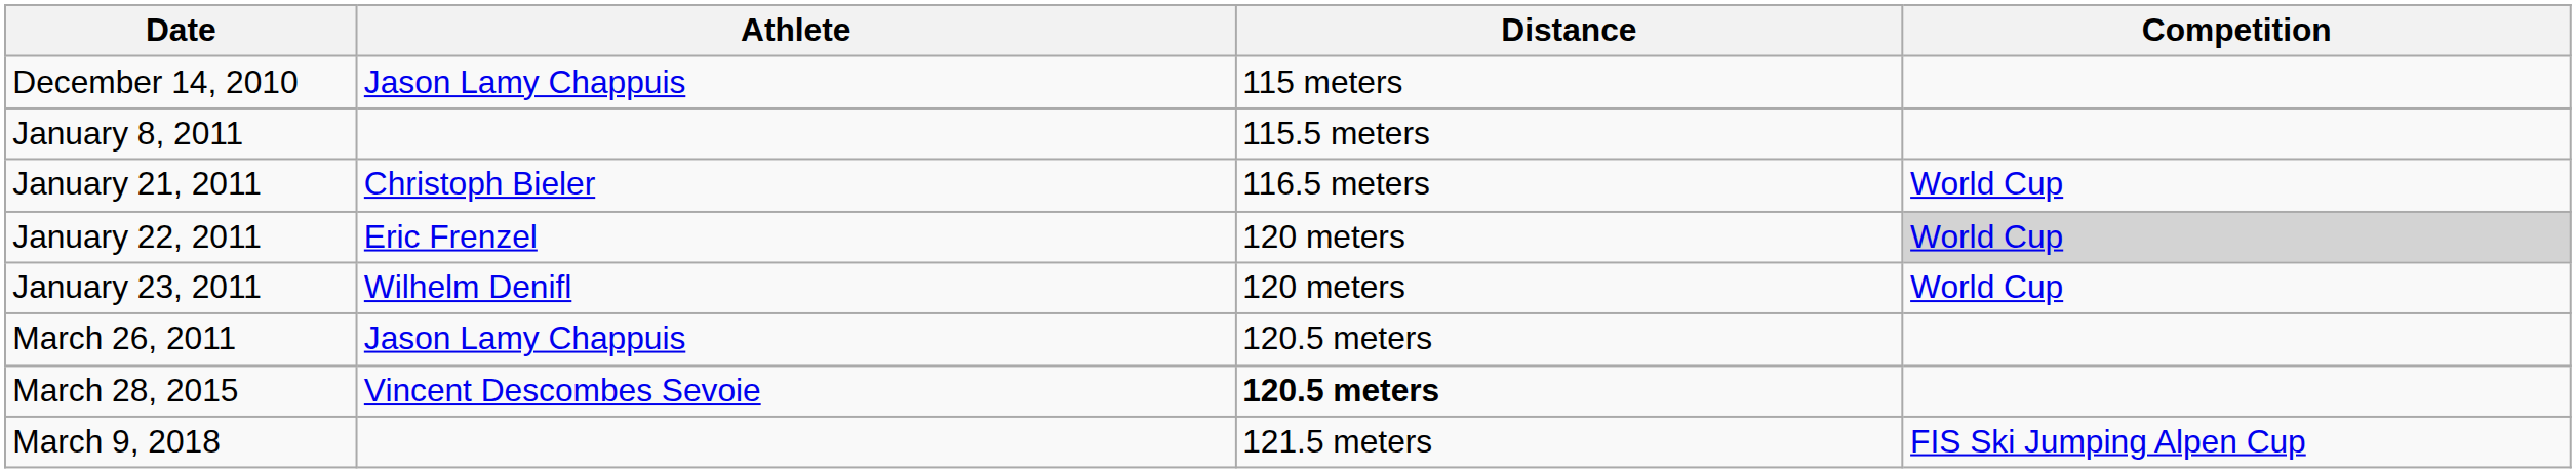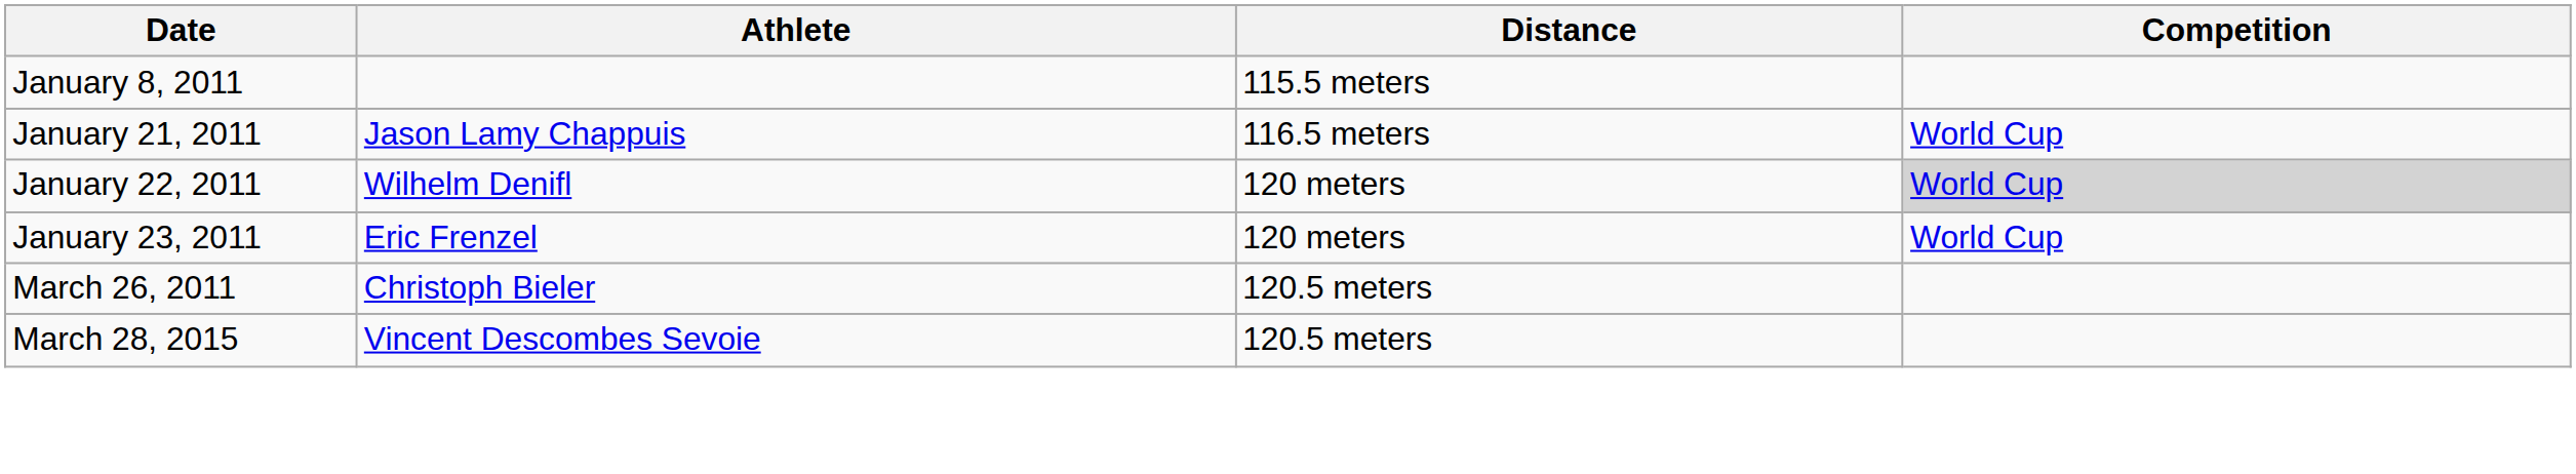- row: December 14, 2010 | Jason Lamy Chappuis | 115 meters
January 21, 2011 | Athlete: Christoph Bieler -> Jason Lamy Chappuis
January 22, 2011 | Athlete: Eric Frenzel -> Wilhelm Denifl
January 23, 2011 | Athlete: Wilhelm Denifl -> Eric Frenzel
March 26, 2011 | Athlete: Jason Lamy Chappuis -> Christoph Bieler
March 28, 2015 | Distance: bold -> normal
- row: March 9, 2018 | 121.5 meters | FIS Ski Jumping Alpen Cup
